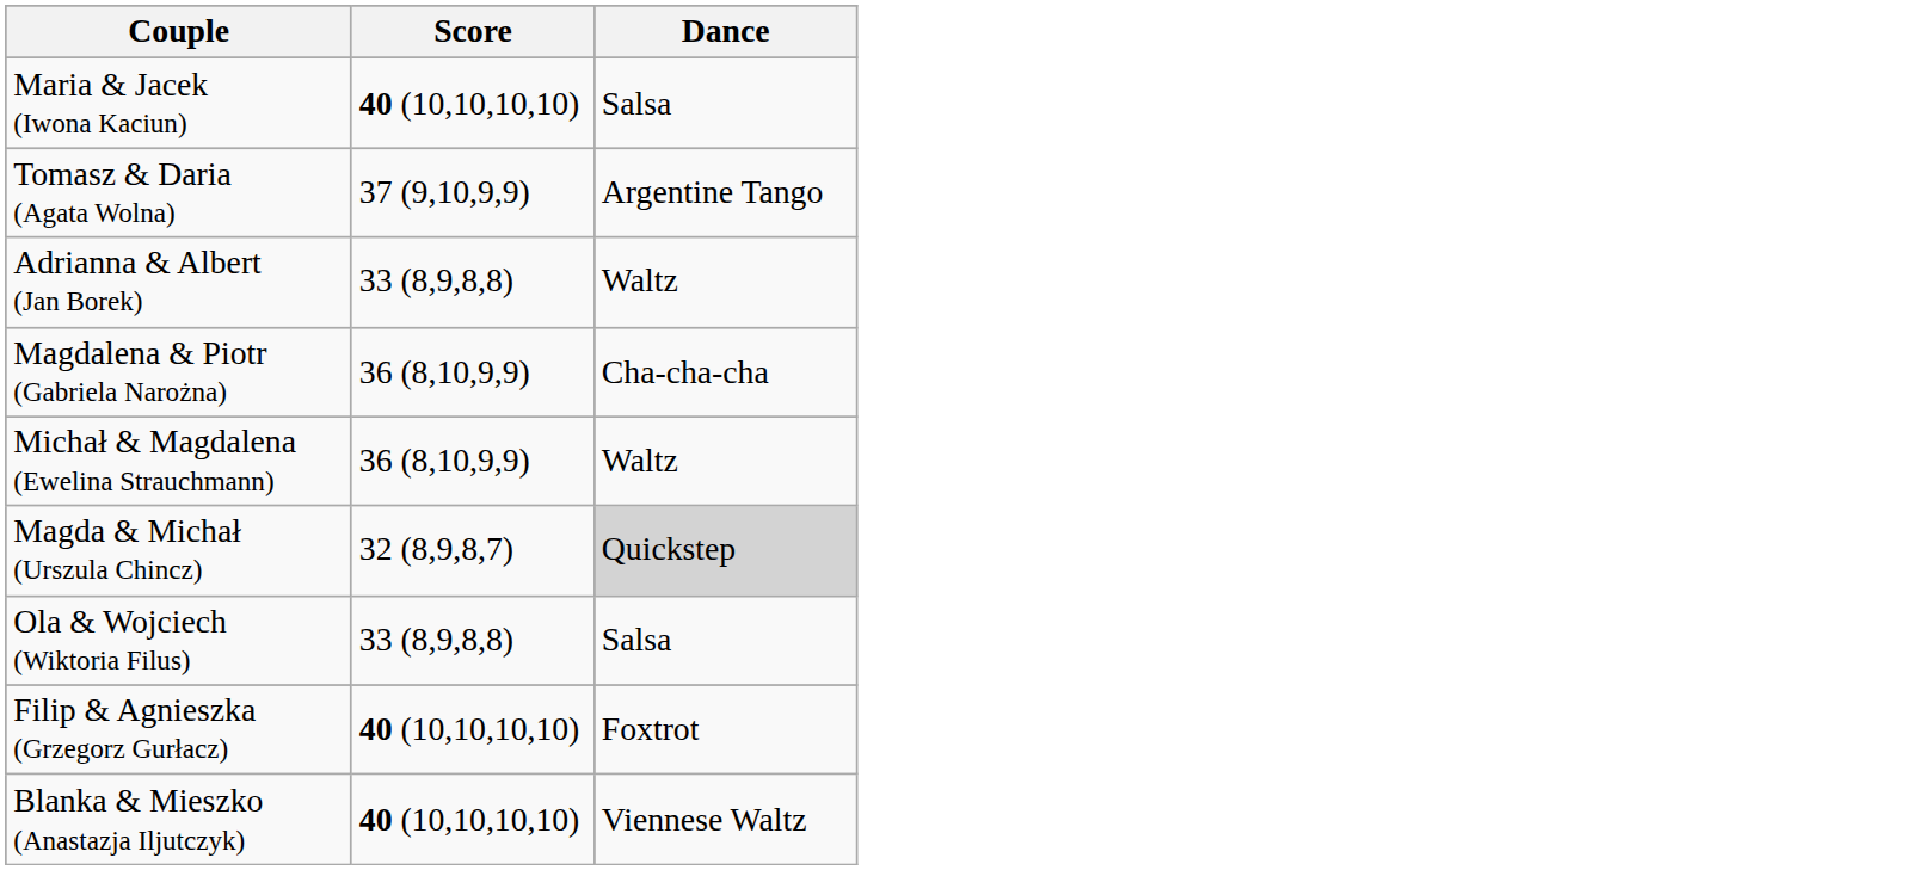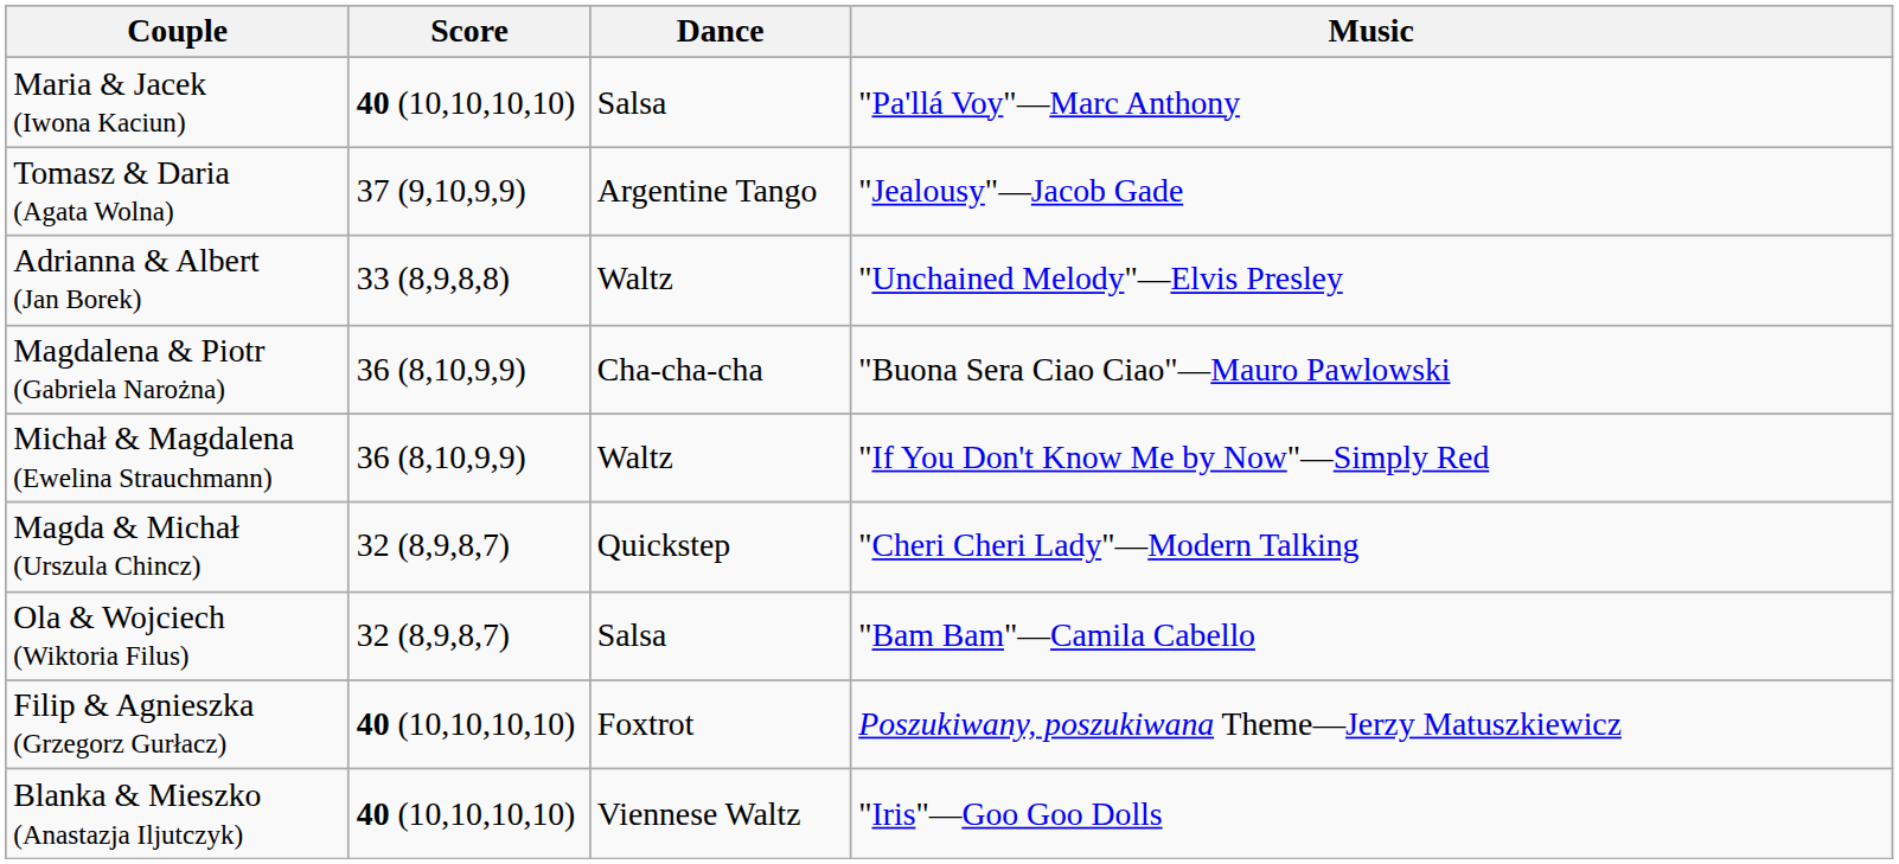+ column: Music | "Pa'llá Voy"—Marc Anthony | "Jealousy"—Jacob Gade | "Unchained Melody"—Elvis Presley | "Buona Sera Ciao Ciao"—Mauro Pawlowski | "If You Don't Know Me by Now"—Simply Red | "Cheri Cheri Lady"—Modern Talking | "Bam Bam"—Camila Cabello | Poszukiwany, poszukiwana Theme—Jerzy Matuszkiewicz | "Iris"—Goo Goo Dolls
Magda & Michał (Urszula Chincz) | Dance: lightgrey background -> no background
Ola & Wojciech (Wiktoria Filus) | Score: 33 (8,9,8,8) -> 32 (8,9,8,7)
